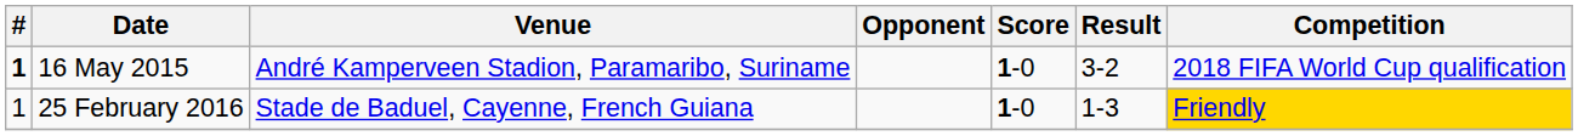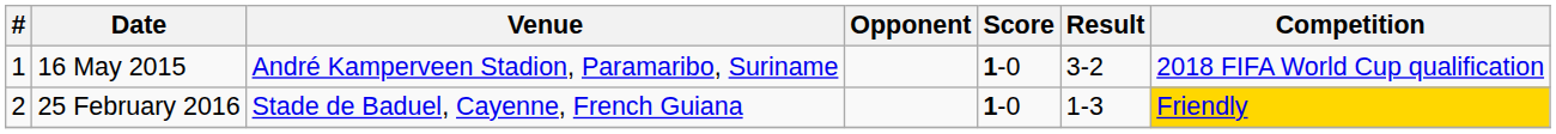16 May 2015 | #: bold -> normal
25 February 2016 | #: 1 -> 2
